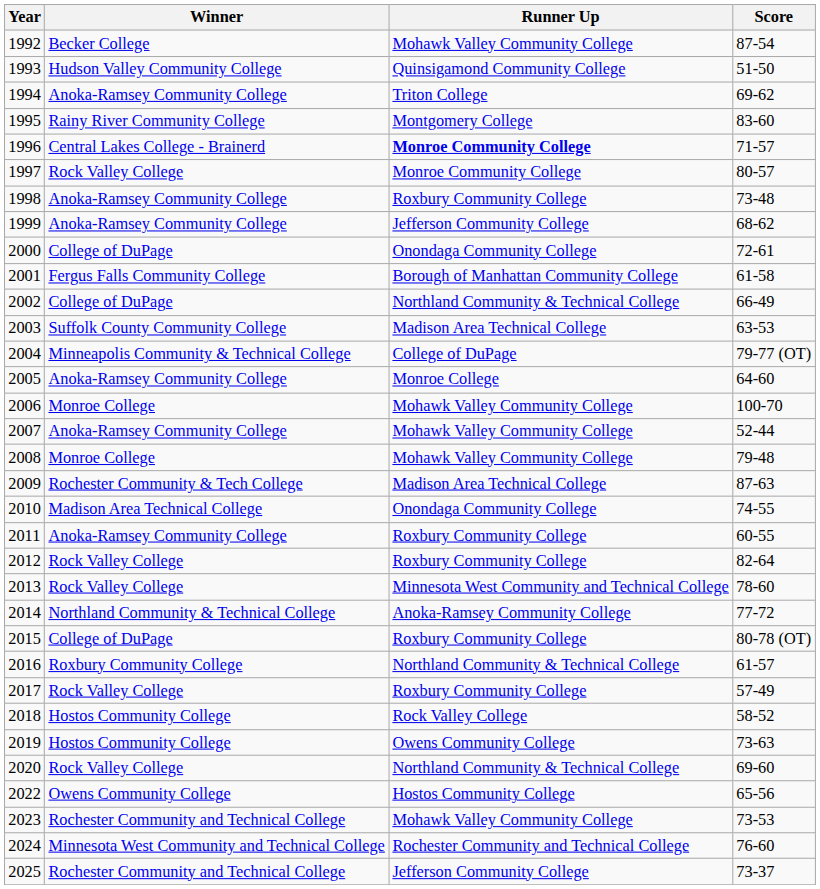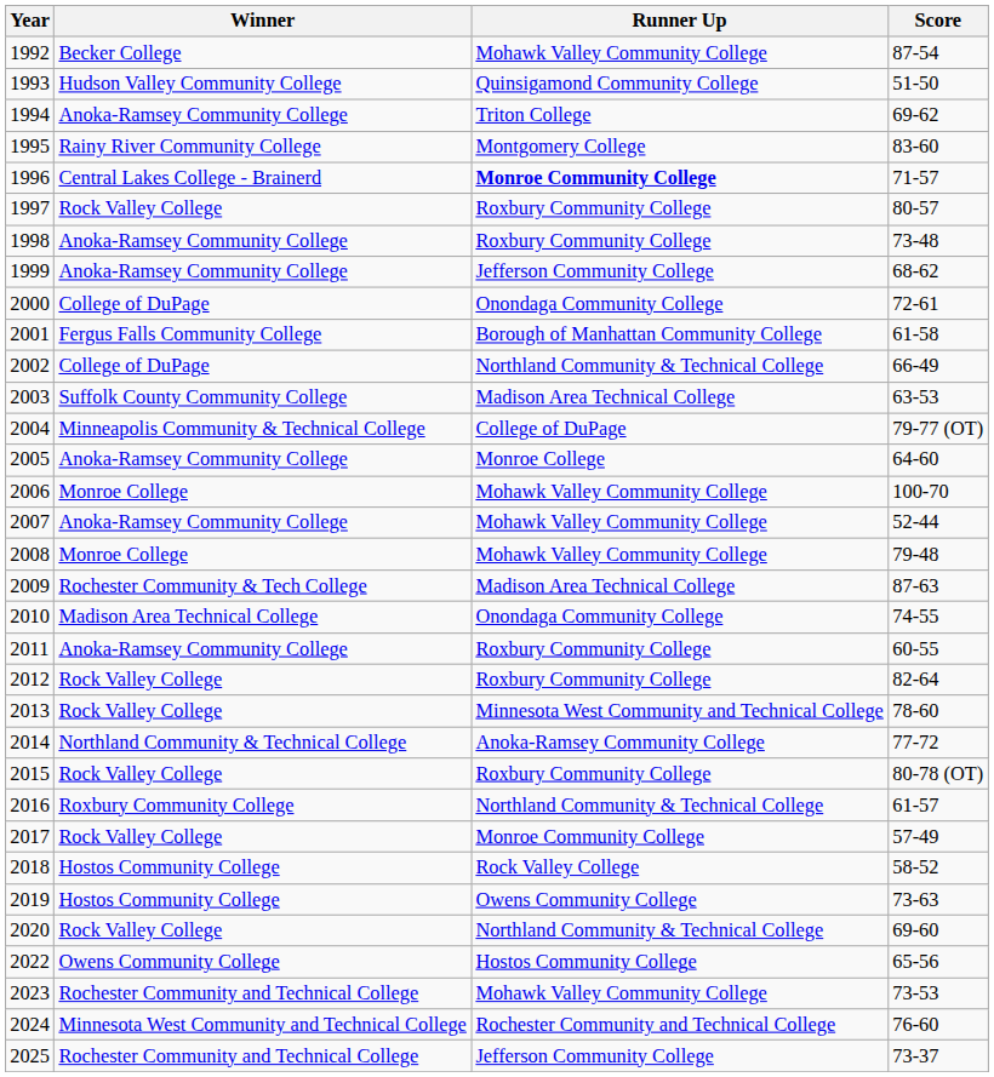1997 | Runner Up: Monroe Community College -> Roxbury Community College
2015 | Winner: College of DuPage -> Rock Valley College
2017 | Runner Up: Roxbury Community College -> Monroe Community College
